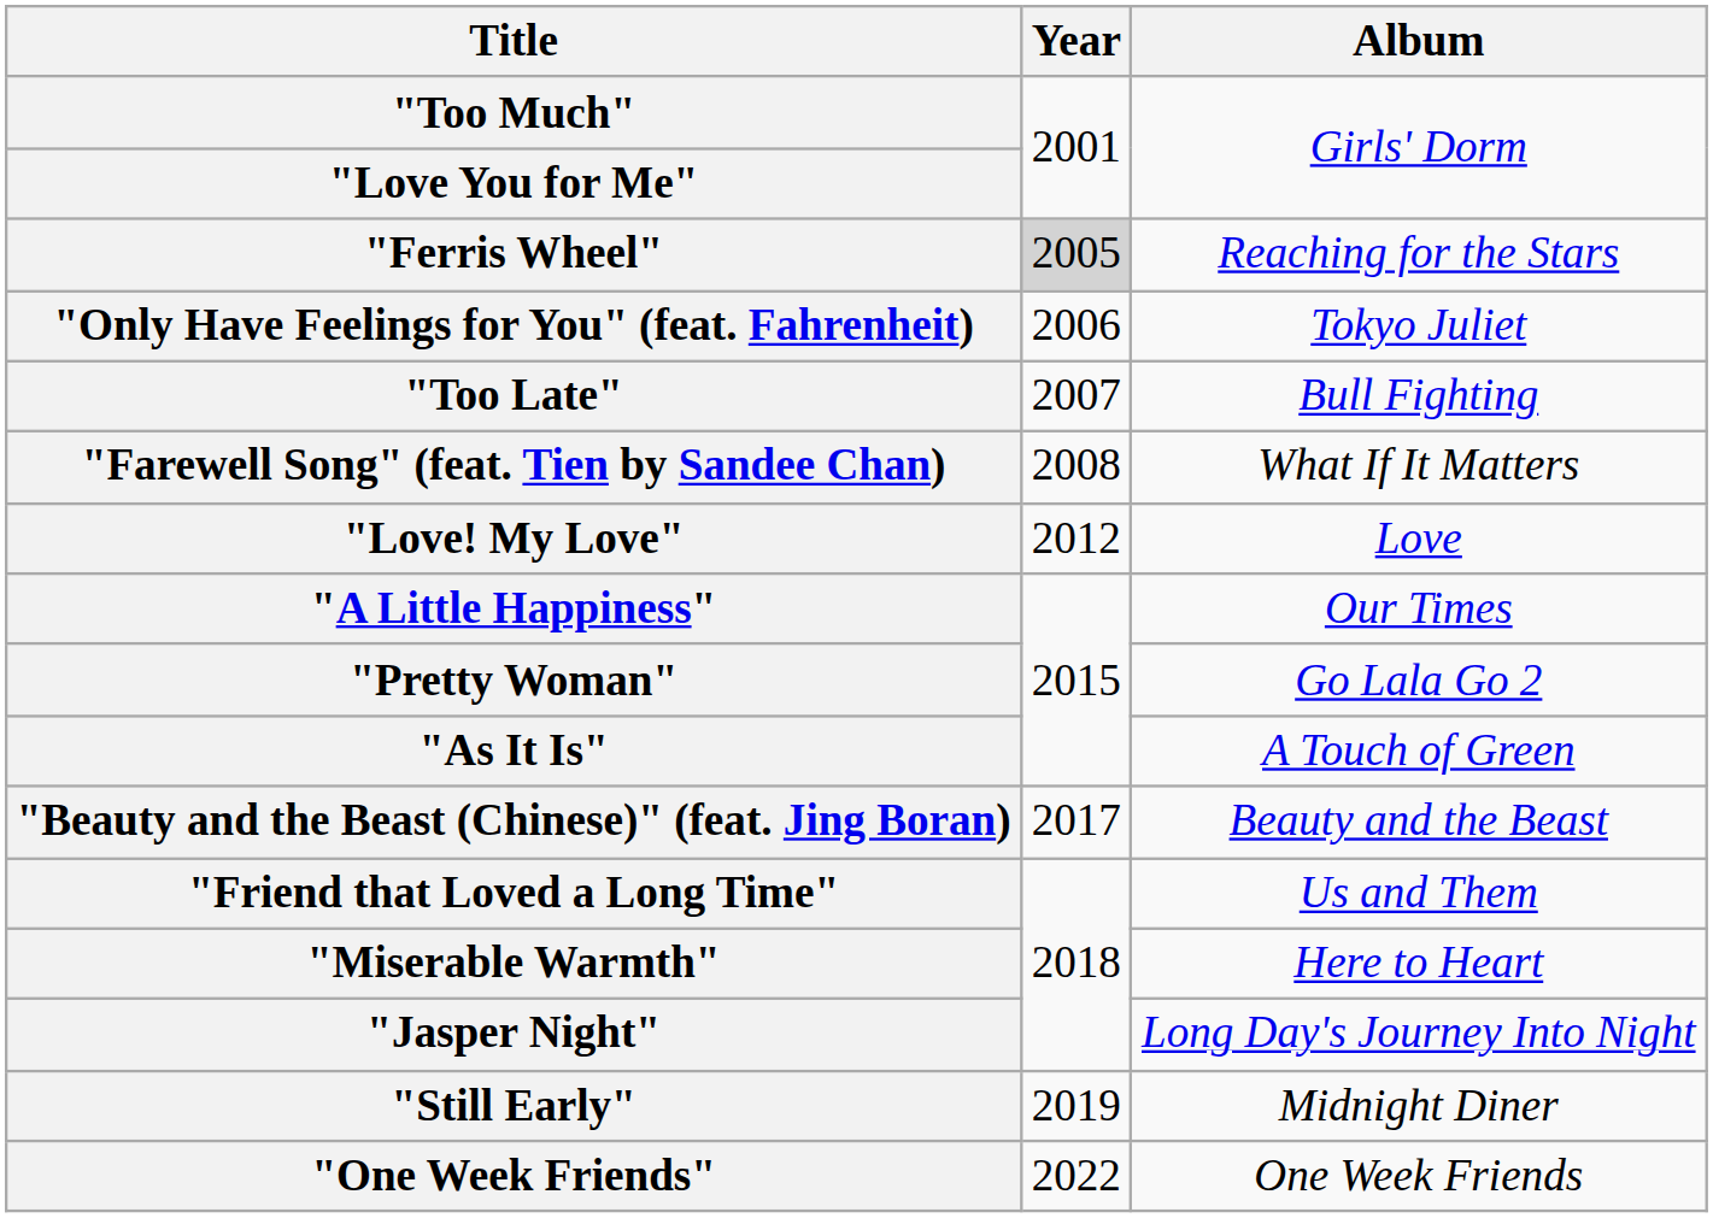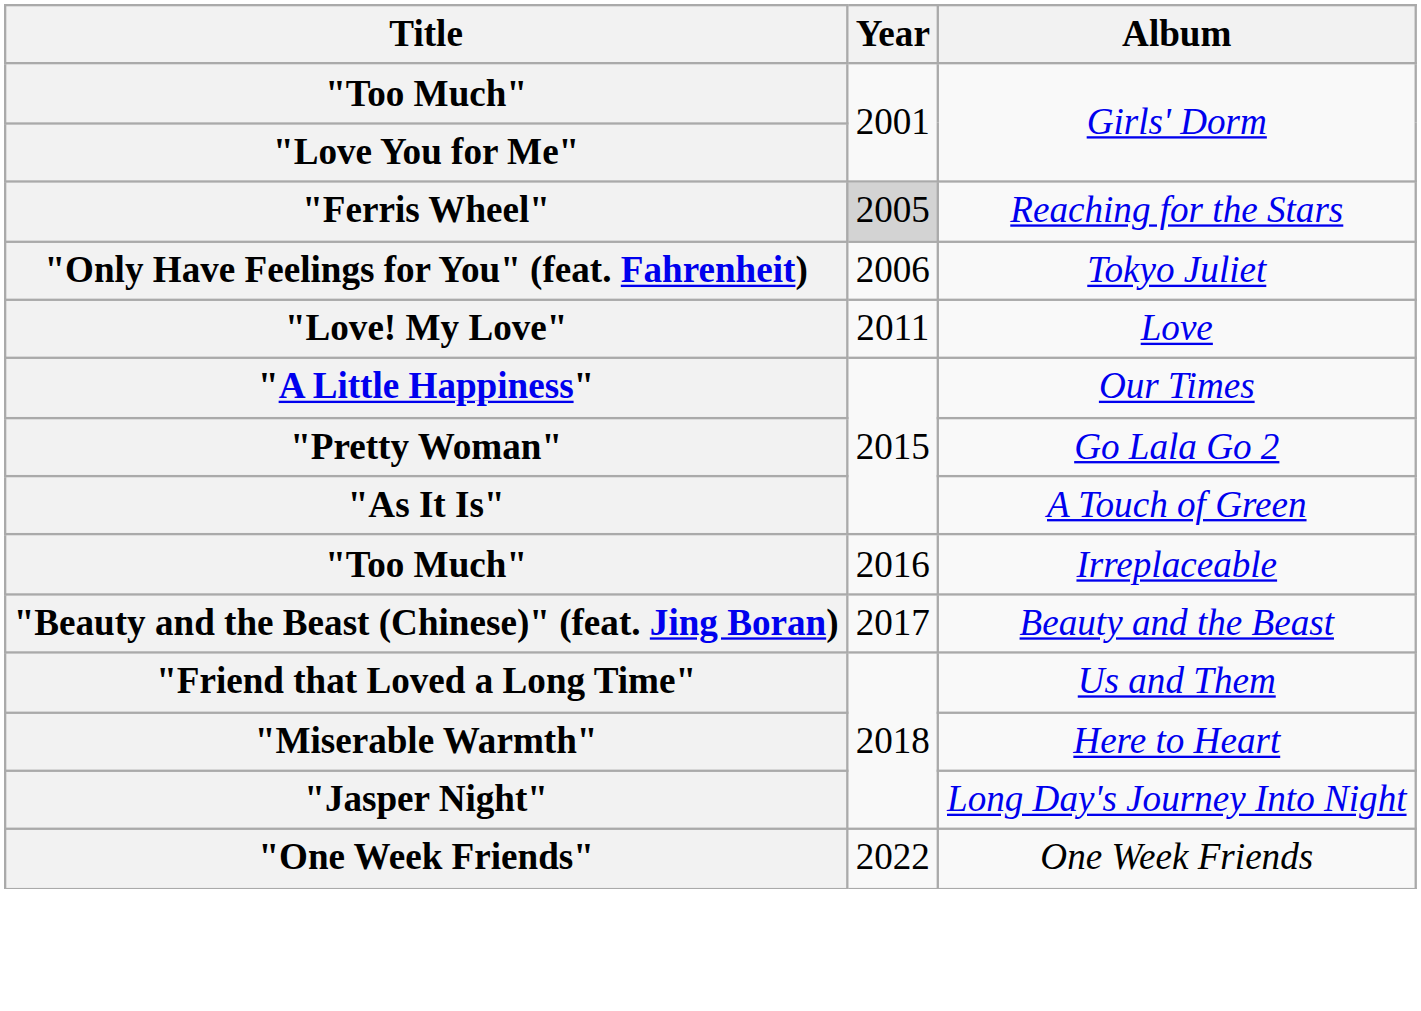- row: "Too Late" | 2007 | Bull Fighting
- row: "Farewell Song" (feat. Tien by Sandee Chan) | 2008 | What If It Matters
"Love! My Love" | Year: 2012 -> 2011
+ row: "Too Much" | 2016 | Irreplaceable
- row: "Still Early" | 2019 | Midnight Diner
